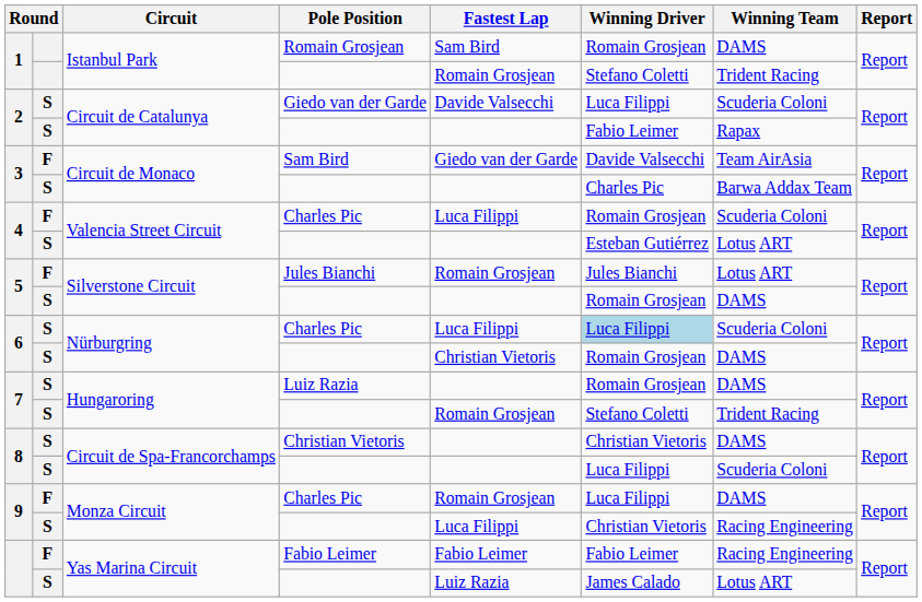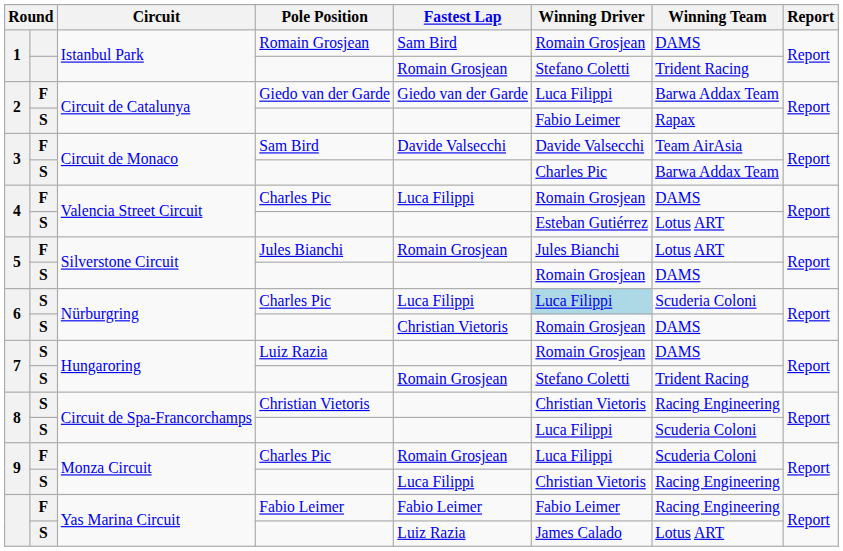2 / Giedo van der Garde | column 2: S -> F
2 / Giedo van der Garde | Fastest Lap: Davide Valsecchi -> Giedo van der Garde
2 / Giedo van der Garde | Winning Team: Scuderia Coloni -> Barwa Addax Team
3 / Sam Bird | Fastest Lap: Giedo van der Garde -> Davide Valsecchi
4 / Charles Pic | Winning Team: Scuderia Coloni -> DAMS
8 / Christian Vietoris | Winning Team: DAMS -> Racing Engineering
9 / Charles Pic | Winning Team: DAMS -> Scuderia Coloni
